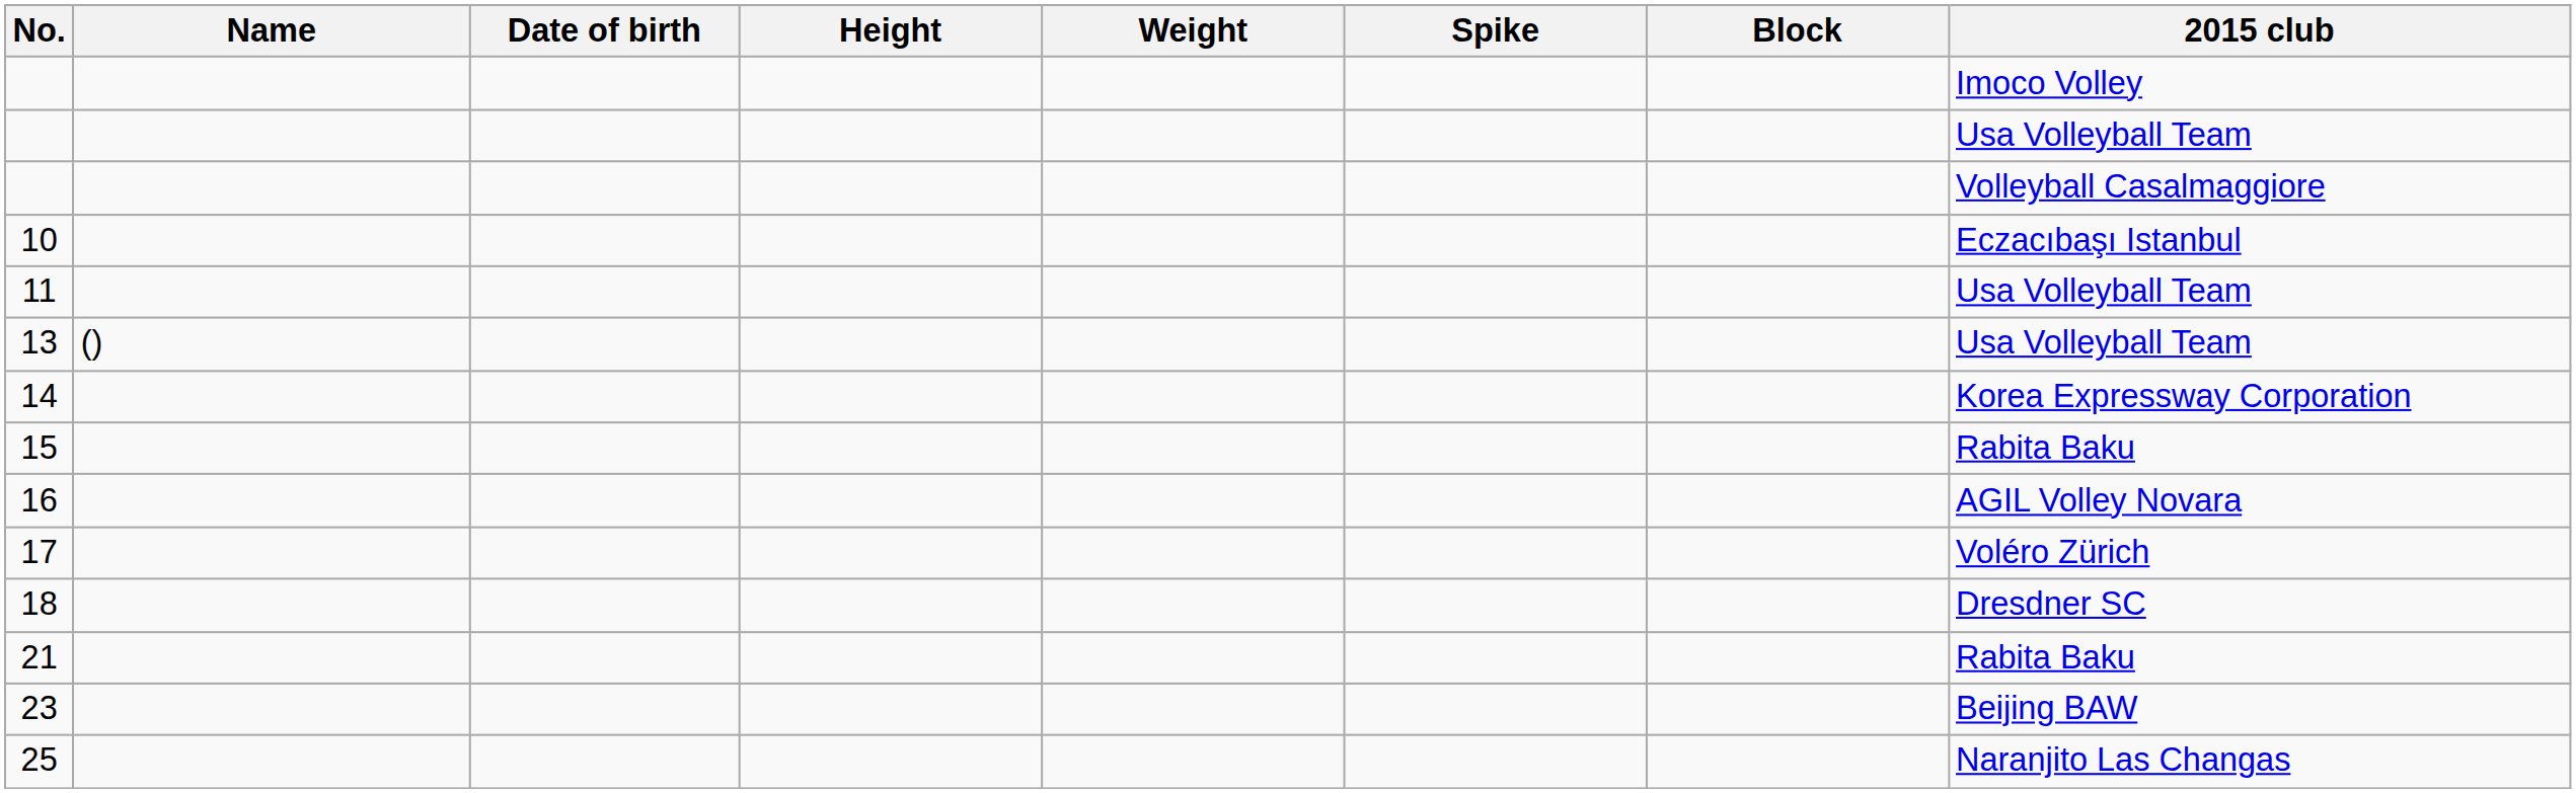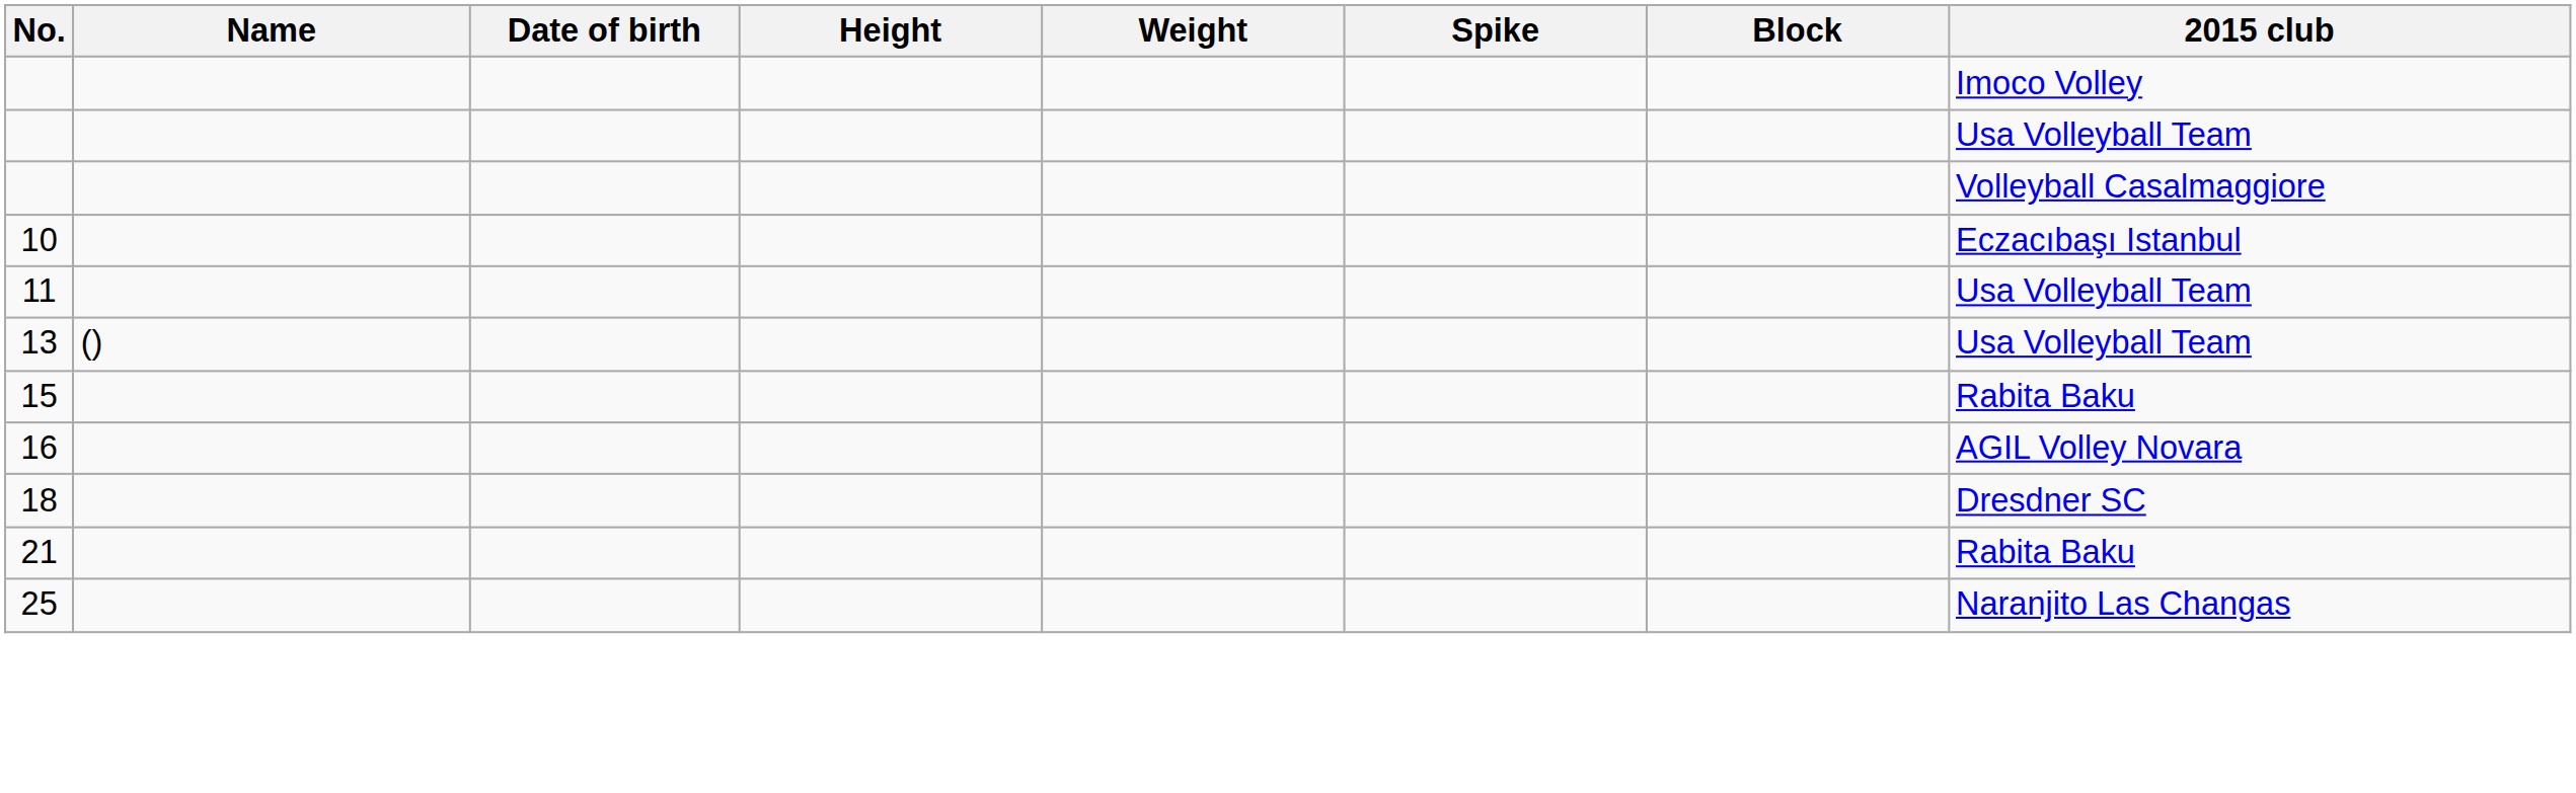- row: 14 | Korea Expressway Corporation
- row: 17 | Voléro Zürich
- row: 23 | Beijing BAW
